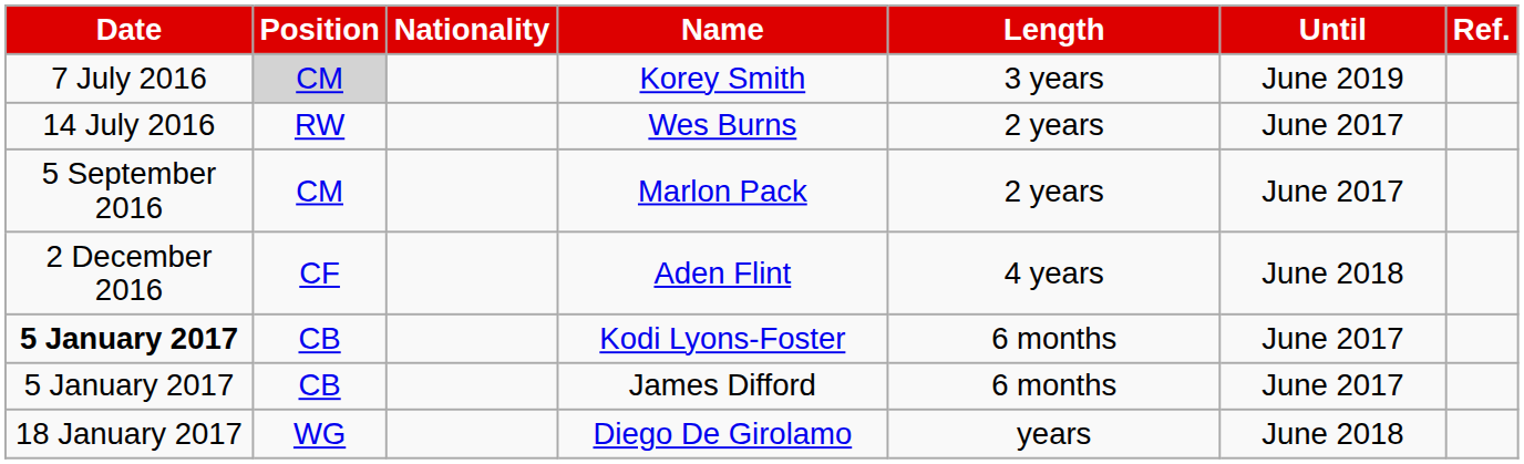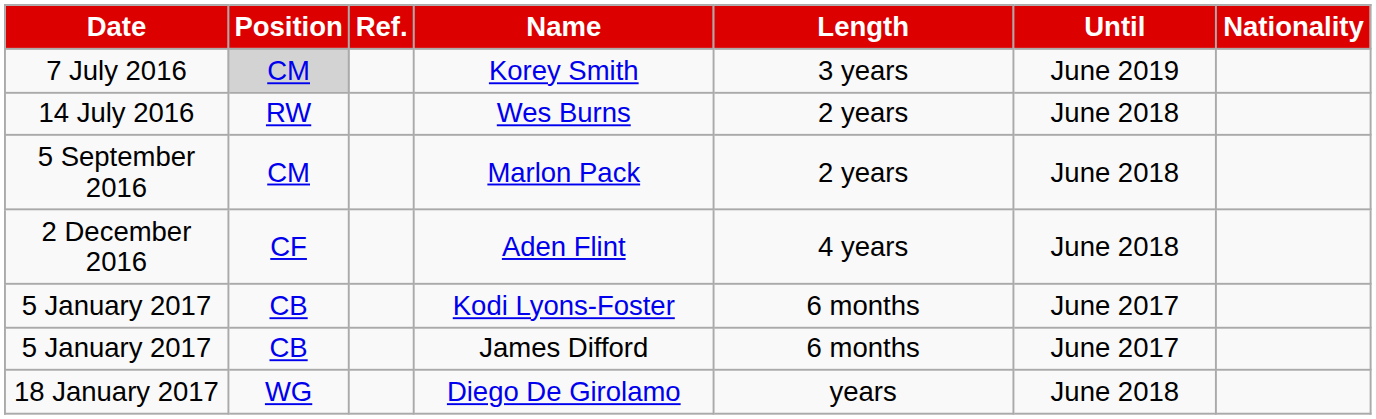columns swapped: Nationality <-> Ref.
Wes Burns | Until: June 2017 -> June 2018
Marlon Pack | Until: June 2017 -> June 2018
Kodi Lyons-Foster | Date: bold -> normal
